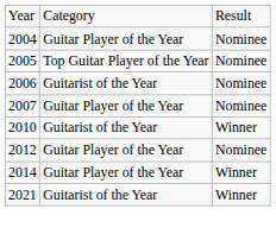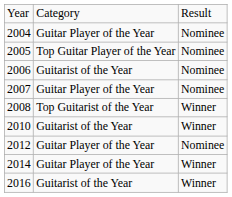+ row: 2008 | Top Guitarist of the Year | Winner
+ row: 2016 | Guitarist of the Year | Winner
- row: 2021 | Guitarist of the Year | Winner
